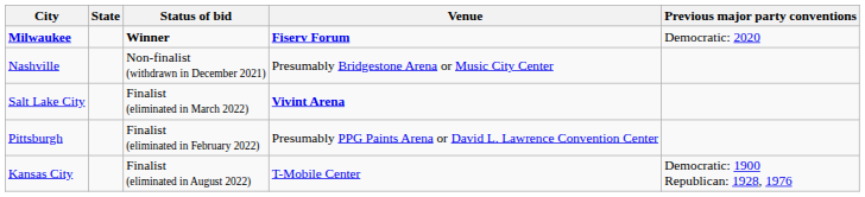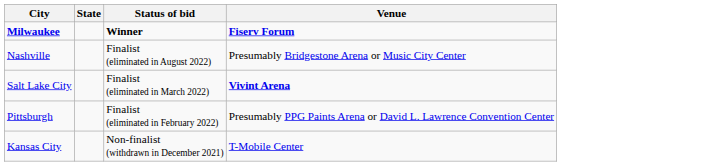- column: Previous major party conventions | Democratic: 2020 | Democratic: 1900 Republican: 1928, 1976
Nashville | Status of bid: Non-finalist (withdrawn in December 2021) -> Finalist (eliminated in August 2022)
Kansas City | Status of bid: Finalist (eliminated in August 2022) -> Non-finalist (withdrawn in December 2021)
